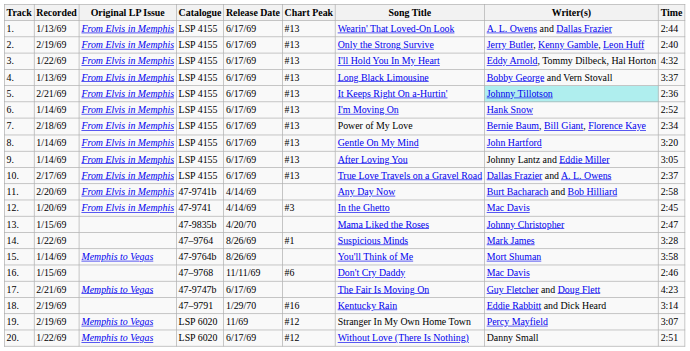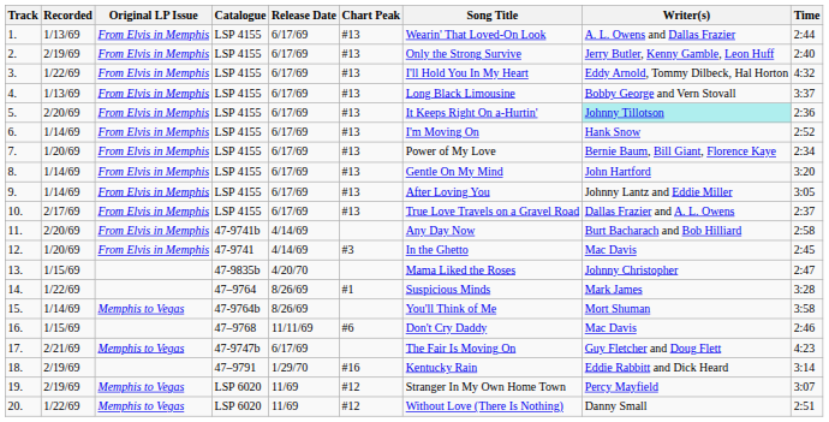5. | Recorded: 2/21/69 -> 2/20/69
7. | Recorded: 2/18/69 -> 1/20/69
20. | Release Date: 6/17/69 -> 11/69
